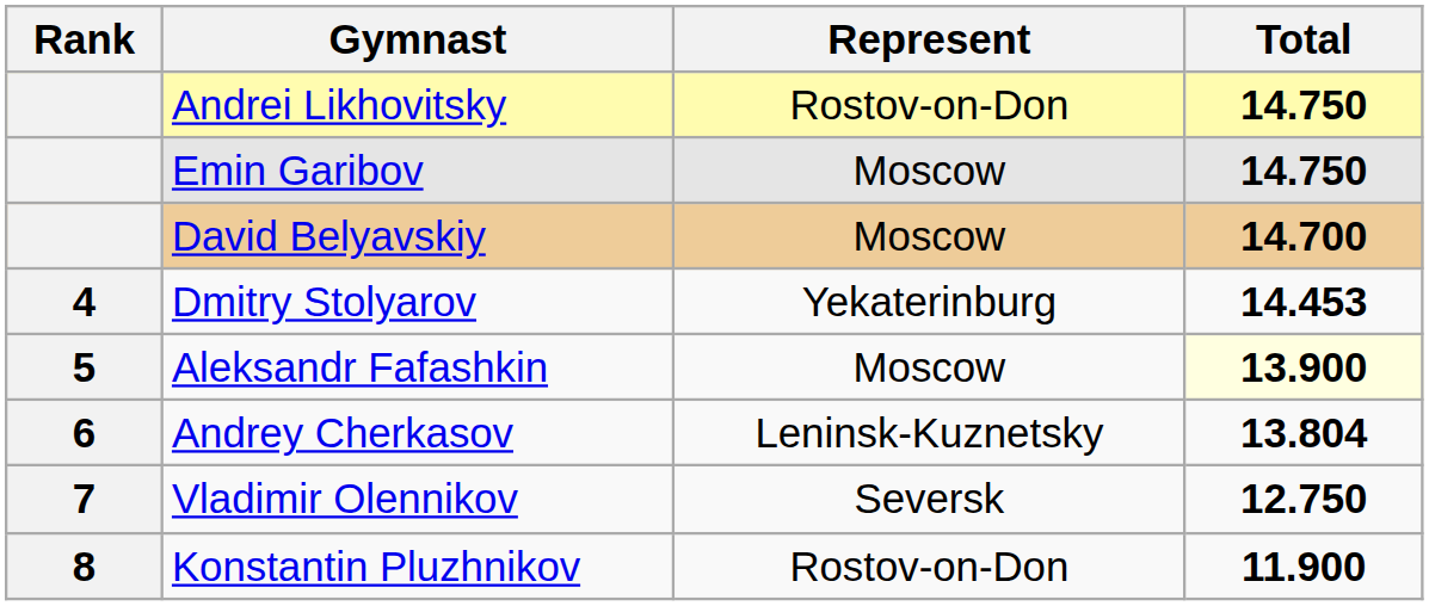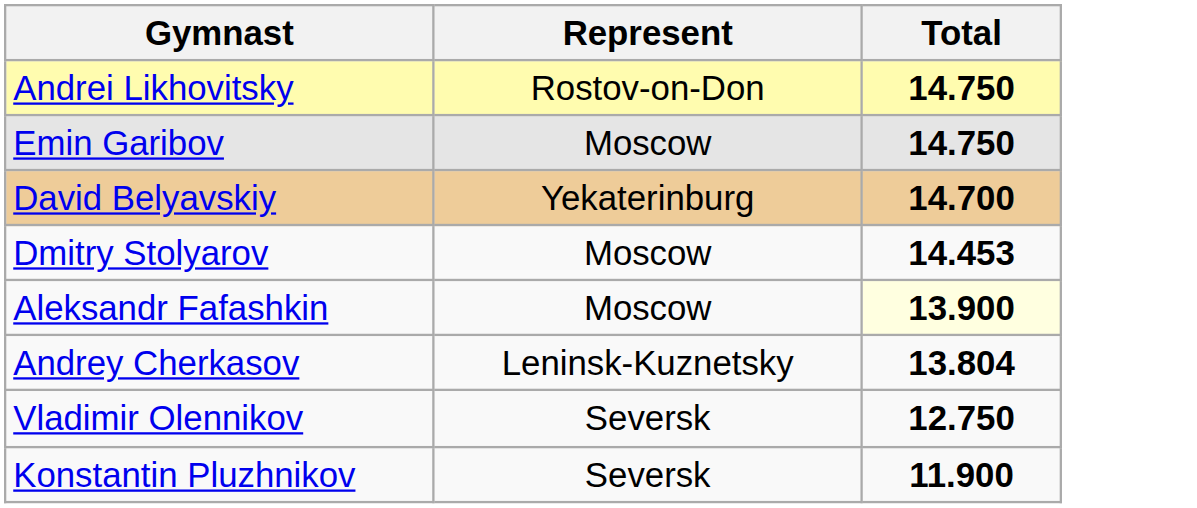- column: Rank | 4 | 5 | 6 | 7 | 8
David Belyavskiy | Represent: Moscow -> Yekaterinburg
Dmitry Stolyarov | Represent: Yekaterinburg -> Moscow
Konstantin Pluzhnikov | Represent: Rostov-on-Don -> Seversk
